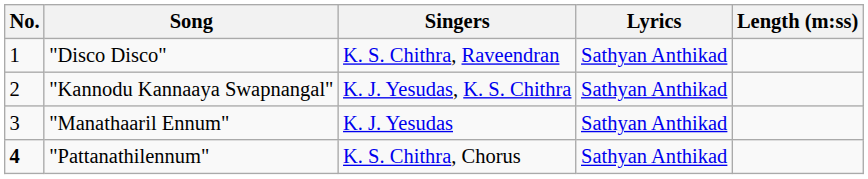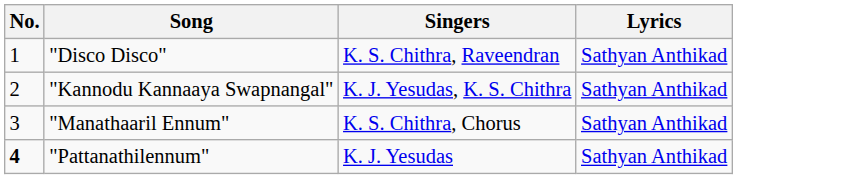- column: Length (m:ss)
"Manathaaril Ennum" | Singers: K. J. Yesudas -> K. S. Chithra, Chorus
"Pattanathilennum" | Singers: K. S. Chithra, Chorus -> K. J. Yesudas
